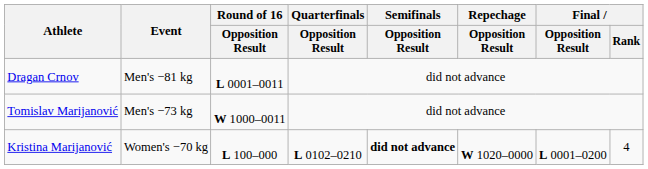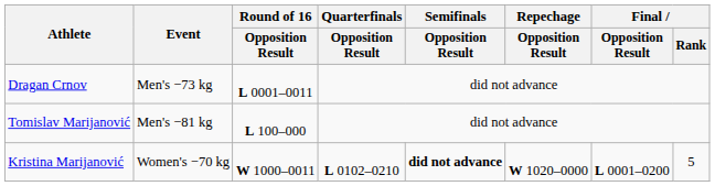Dragan Crnov | Event: Men's −81 kg -> Men's −73 kg
Tomislav Marijanović | Event: Men's −73 kg -> Men's −81 kg
Tomislav Marijanović | Round of 16 / Opposition Result: W 1000–0011 -> L 100–000
Kristina Marijanović | Round of 16 / Opposition Result: L 100–000 -> W 1000–0011
Kristina Marijanović | Final / Rank: 4 -> 5
